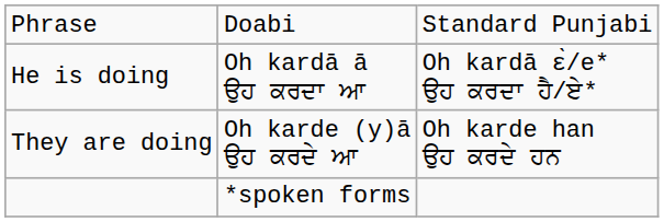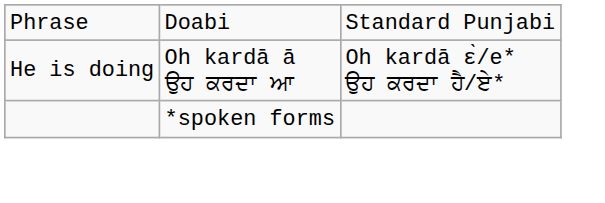- row: They are doing | Oh karde (y)ā ਉਹ ਕਰਦੇ ਆ | Oh karde han ਉਹ ਕਰਦੇ ਹਨ
